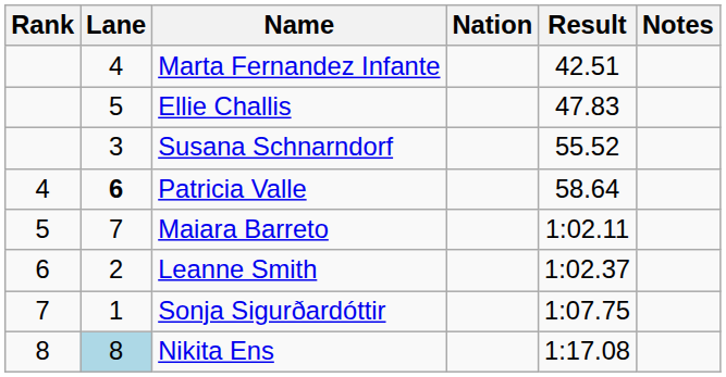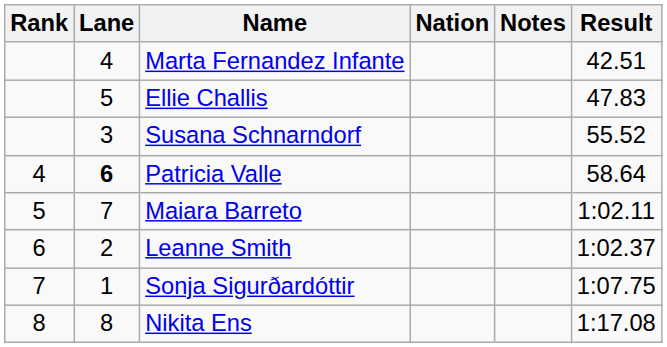columns swapped: Result <-> Notes
Nikita Ens | Lane: lightblue background -> no background
